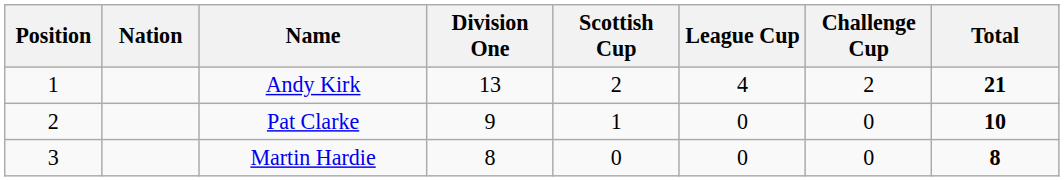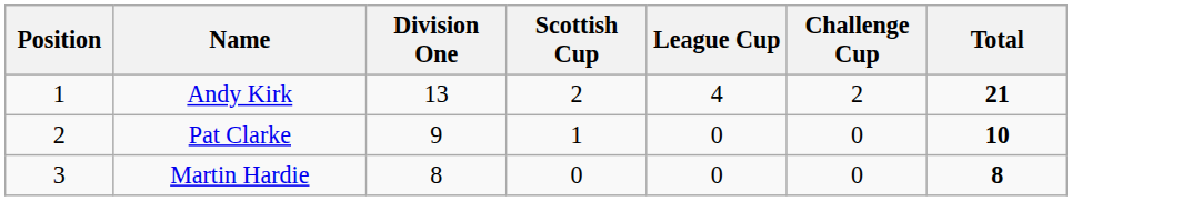- column: Nation
